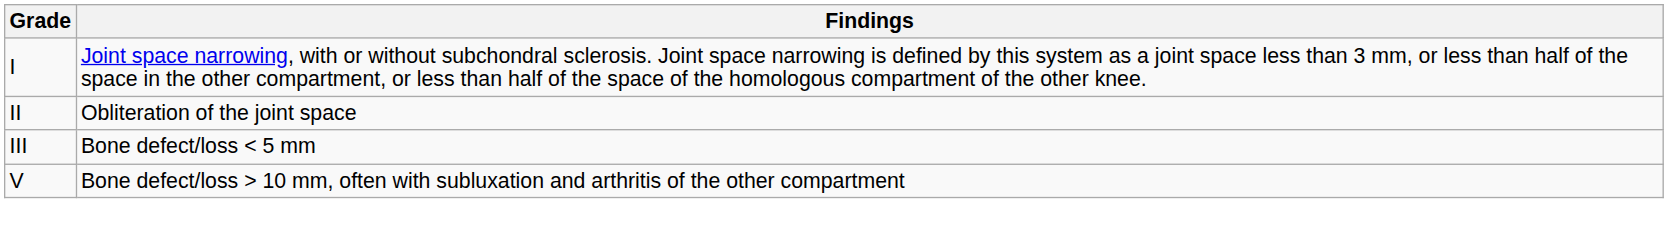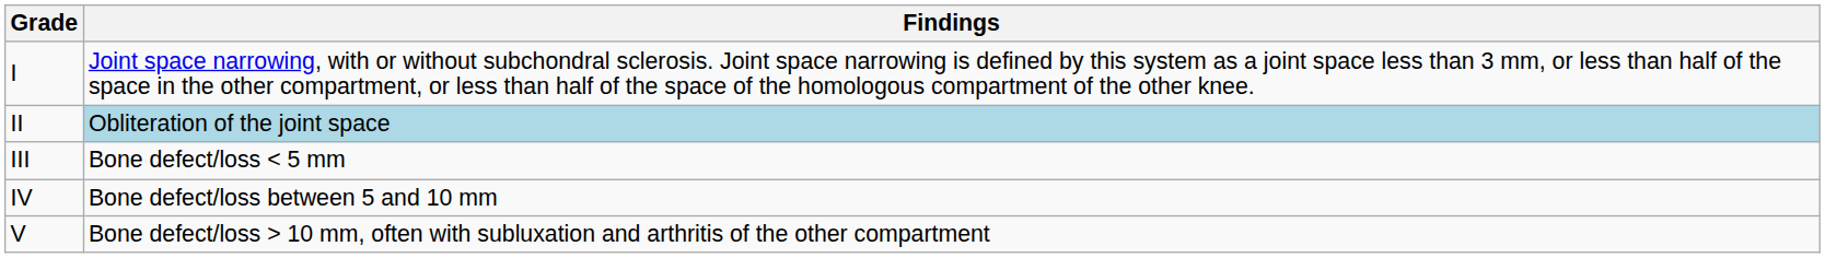II | Findings: no background -> lightblue background
+ row: IV | Bone defect/loss between 5 and 10 mm
